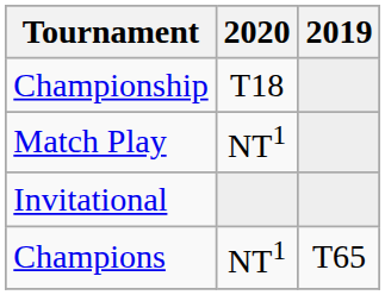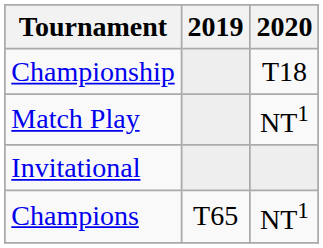columns swapped: 2019 <-> 2020
